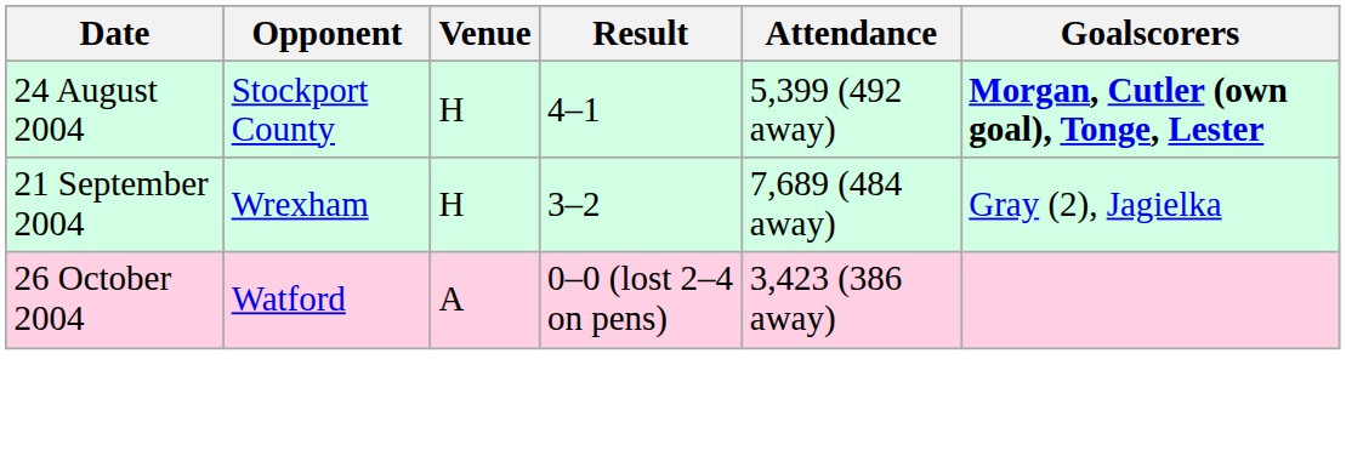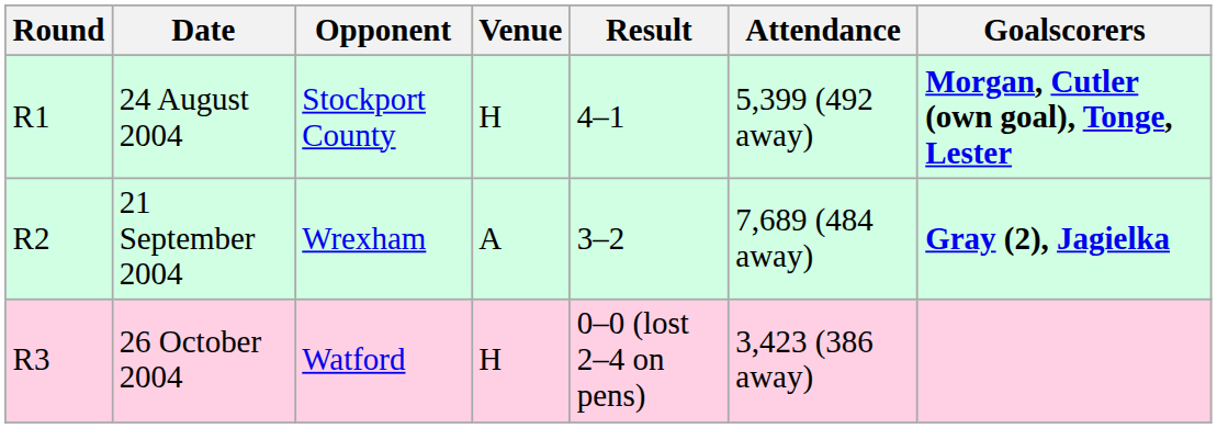+ column: Round | R1 | R2 | R3
21 September 2004 | Venue: H -> A
21 September 2004 | Goalscorers: normal -> bold
26 October 2004 | Venue: A -> H
